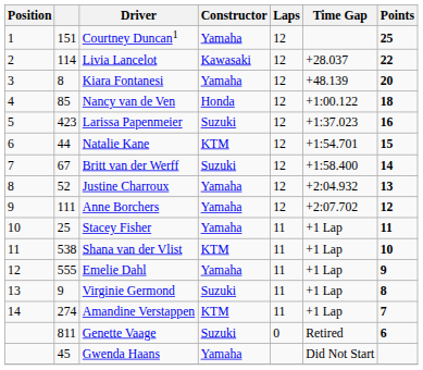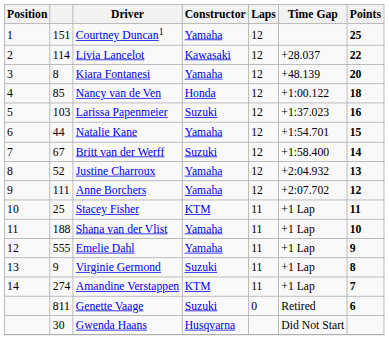Larissa Papenmeier | column 2: 423 -> 103
Natalie Kane | Constructor: KTM -> Yamaha
Stacey Fisher | Constructor: Yamaha -> KTM
Shana van der Vlist | column 2: 538 -> 188
Shana van der Vlist | Constructor: KTM -> Yamaha
Gwenda Haans | column 2: 45 -> 30
Gwenda Haans | Constructor: Yamaha -> Husqvarna
